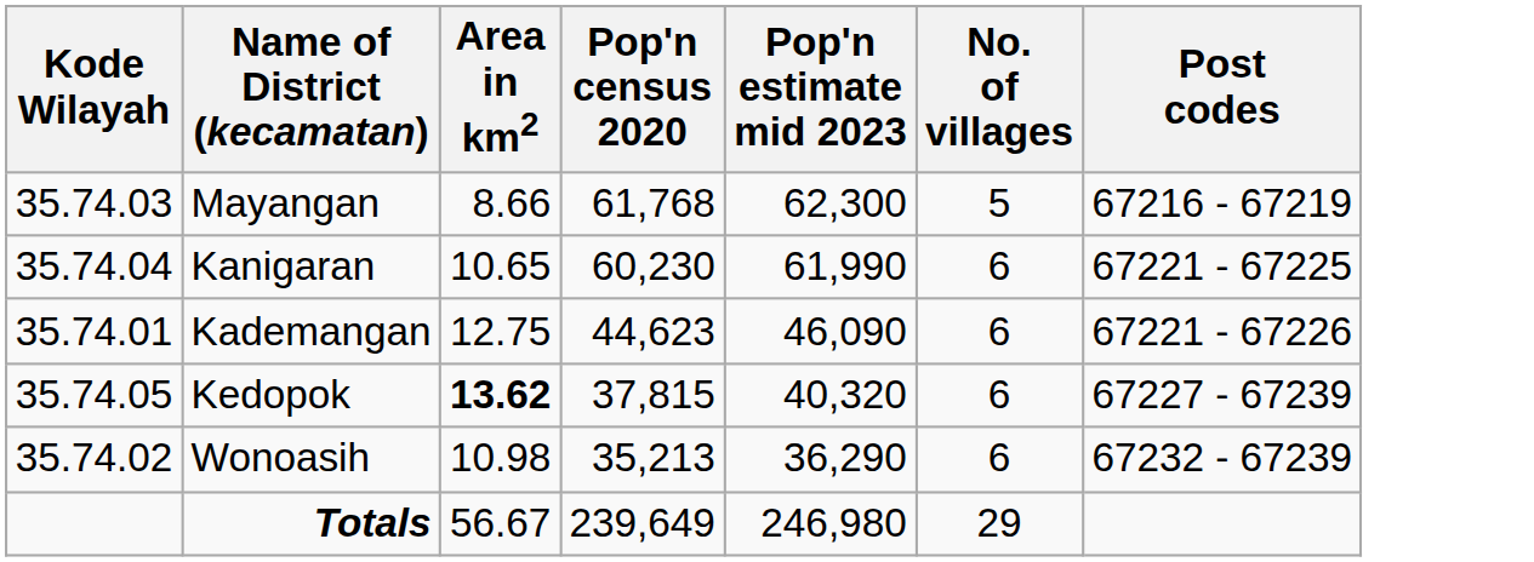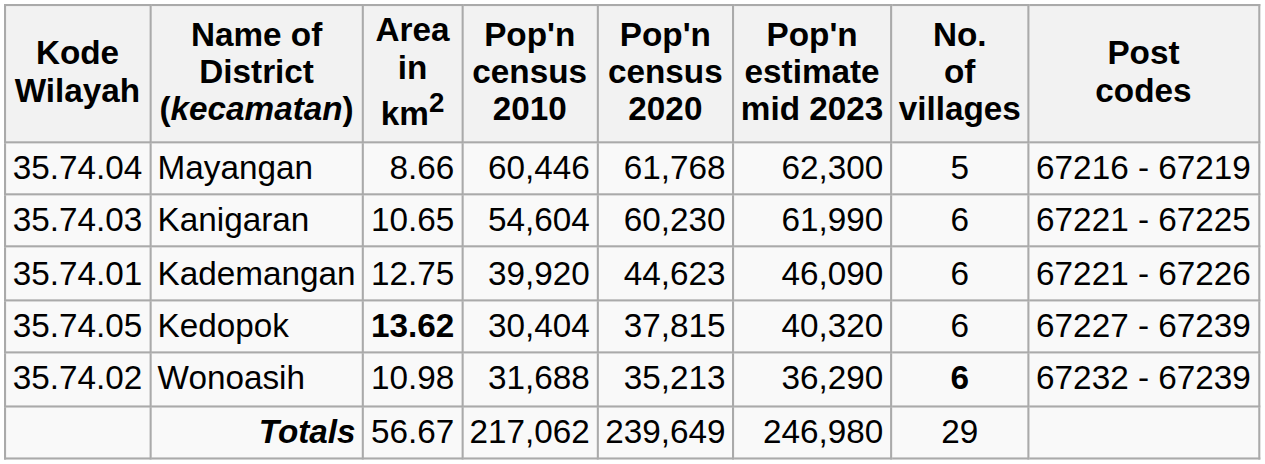+ column: Pop'n census 2010 | 60,446 | 54,604 | 39,920 | 30,404 | 31,688 | 217,062
Mayangan | Kode Wilayah: 35.74.03 -> 35.74.04
Kanigaran | Kode Wilayah: 35.74.04 -> 35.74.03
Wonoasih | No. of villages: normal -> bold
